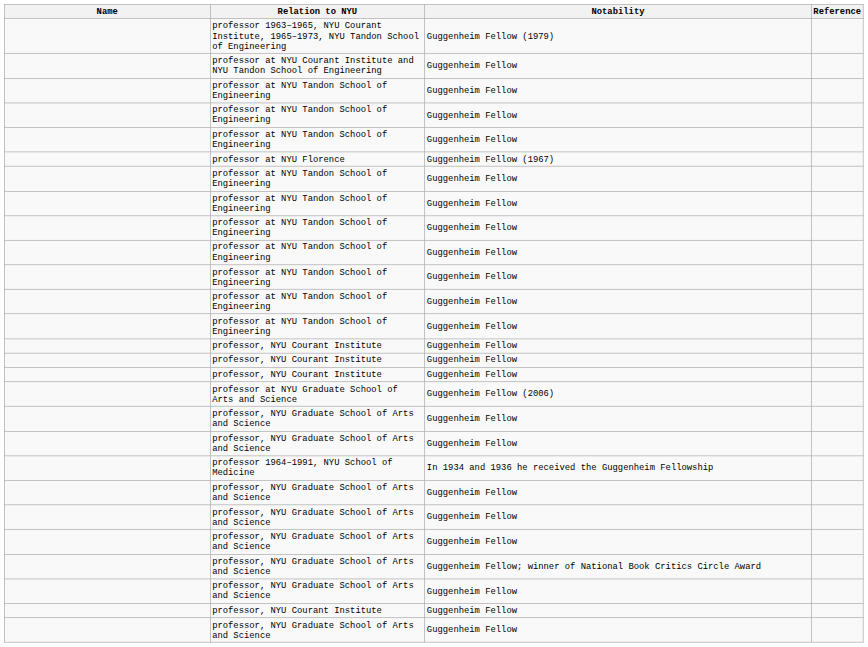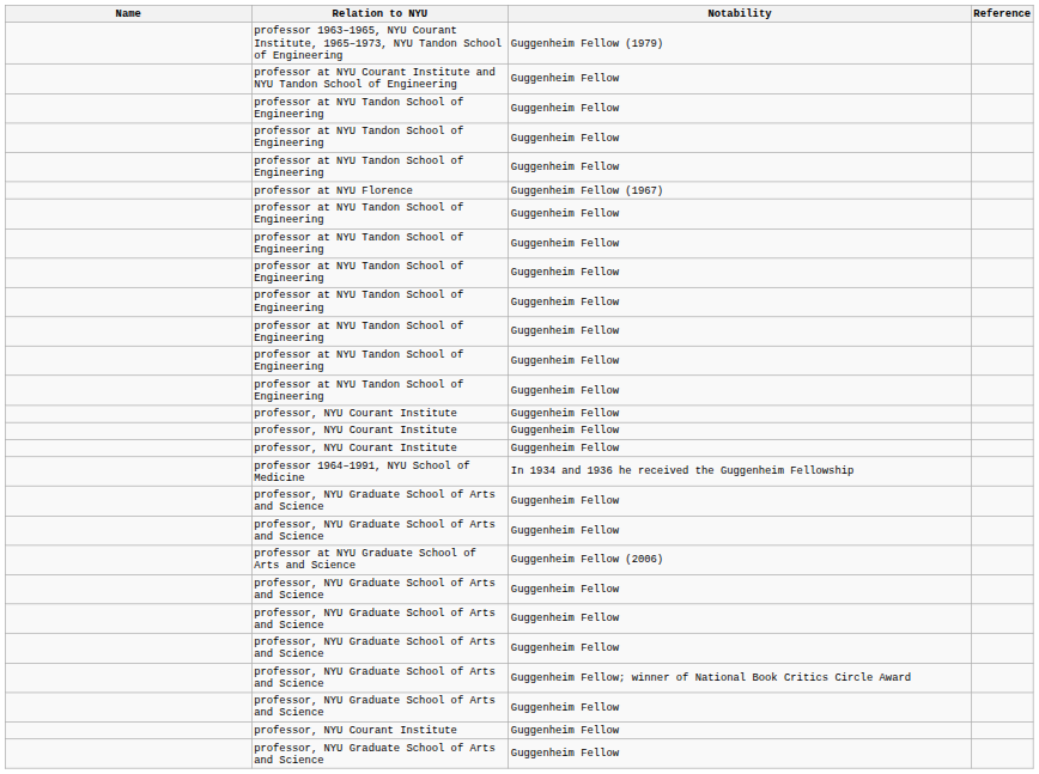rows swapped: professor 1964–1991, NYU School of Medicine <-> professor at NYU Graduate School of Arts and Science
